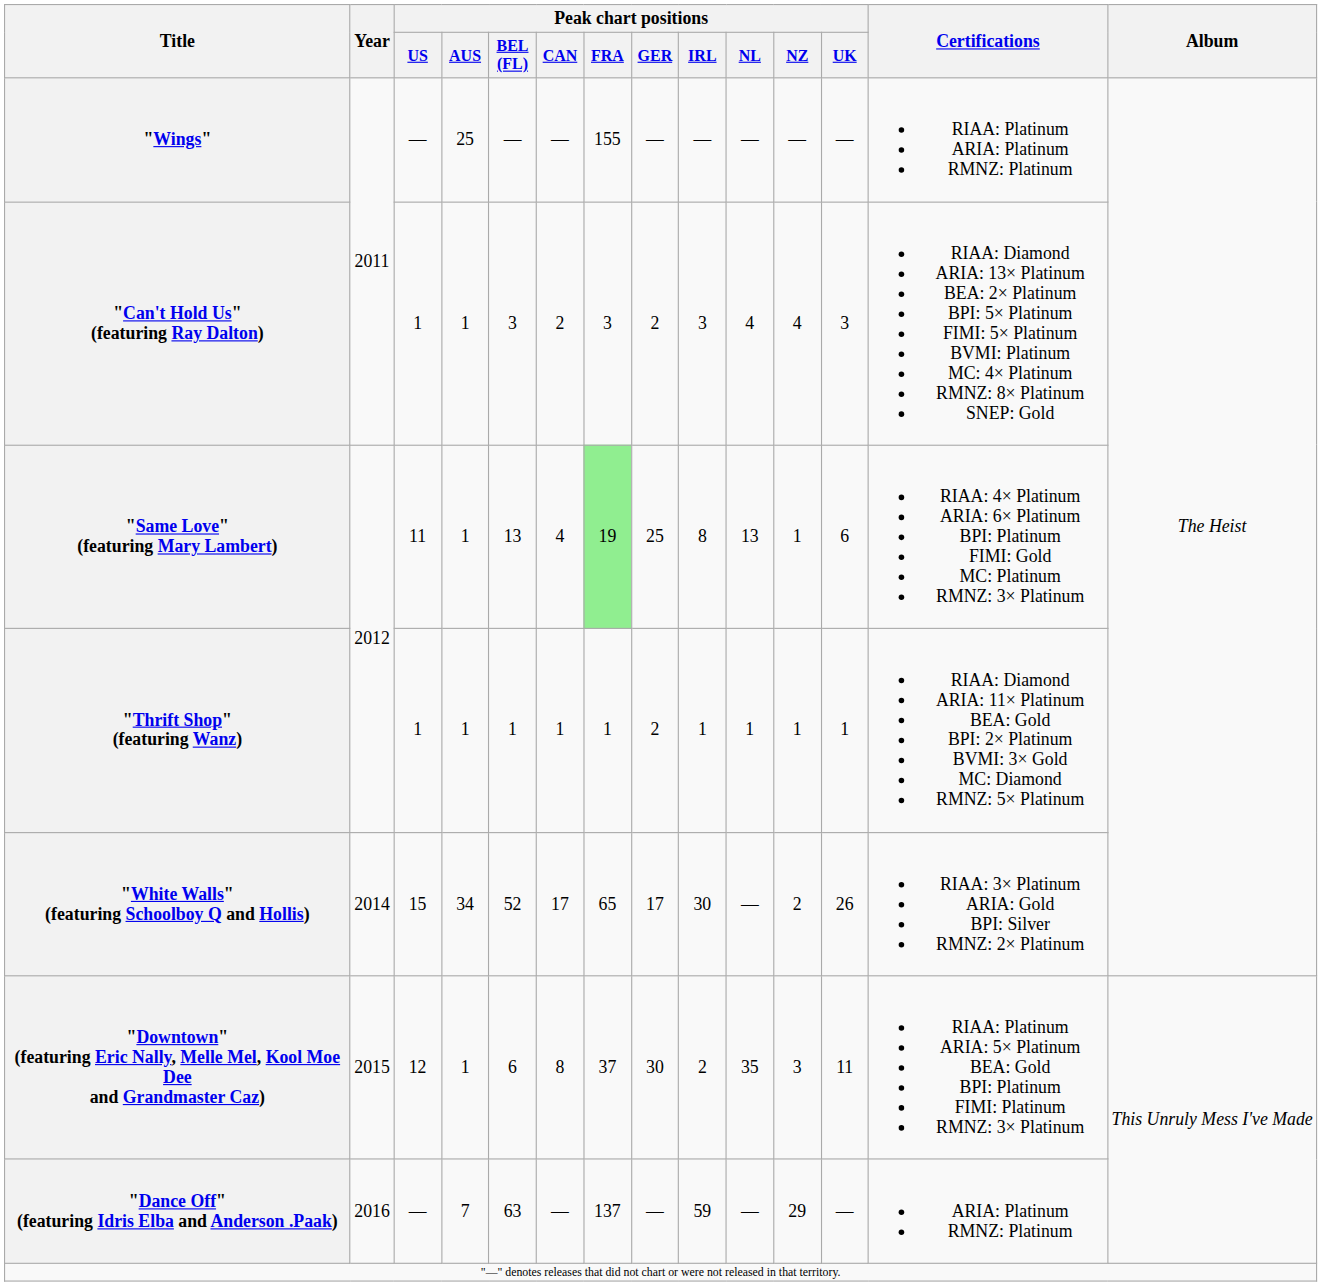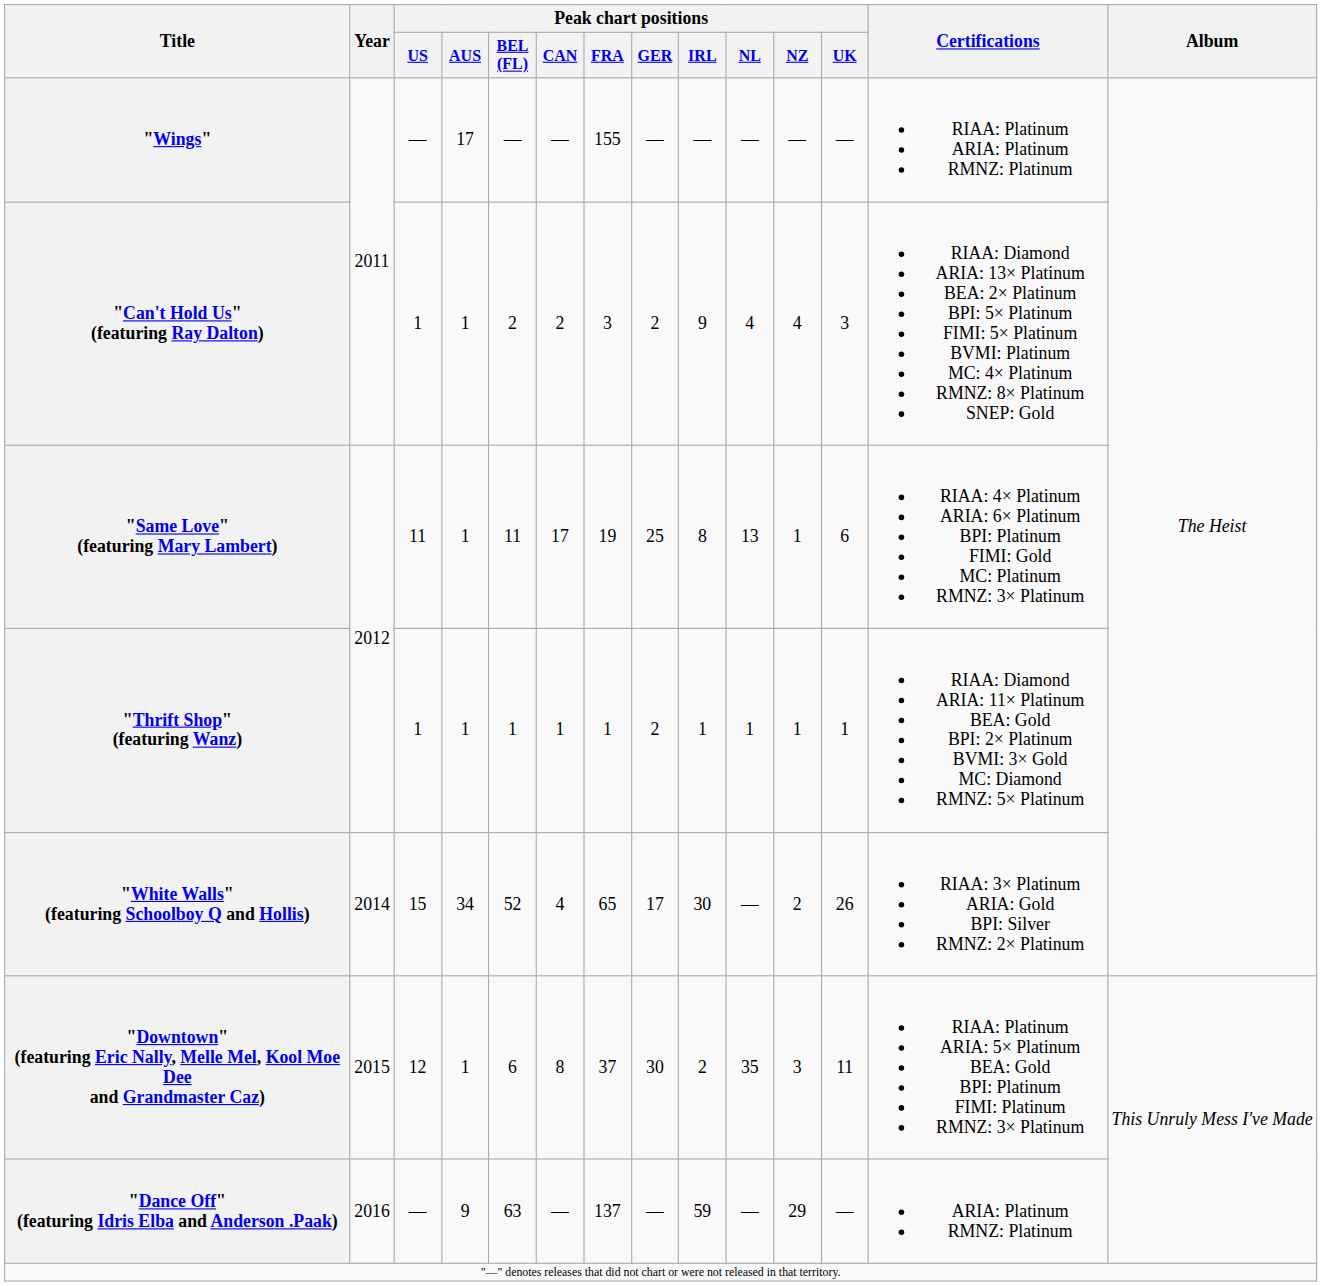"Wings" | Peak chart positions / AUS: 25 -> 17
"Can't Hold Us" (featuring Ray Dalton) | Peak chart positions / BEL (FL): 3 -> 2
"Can't Hold Us" (featuring Ray Dalton) | Peak chart positions / IRL: 3 -> 9
"Same Love" (featuring Mary Lambert) | Peak chart positions / BEL (FL): 13 -> 11
"Same Love" (featuring Mary Lambert) | Peak chart positions / CAN: 4 -> 17
"Same Love" (featuring Mary Lambert) | Peak chart positions / FRA: lightgreen background -> no background
"White Walls" (featuring Schoolboy Q and Hollis) | Peak chart positions / CAN: 17 -> 4
"Dance Off" (featuring Idris Elba and Anderson .Paak) | Peak chart positions / AUS: 7 -> 9
